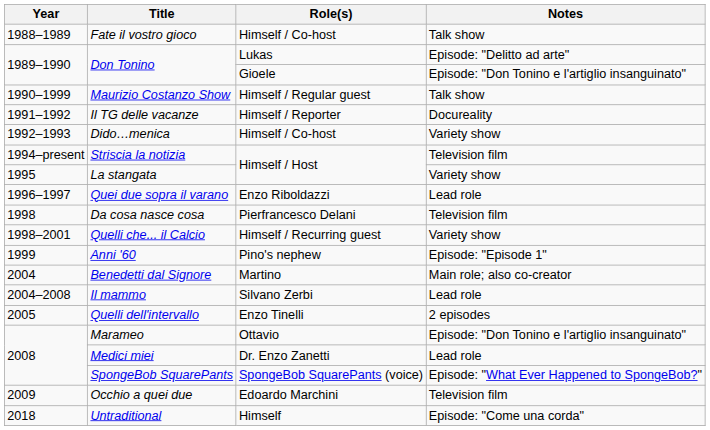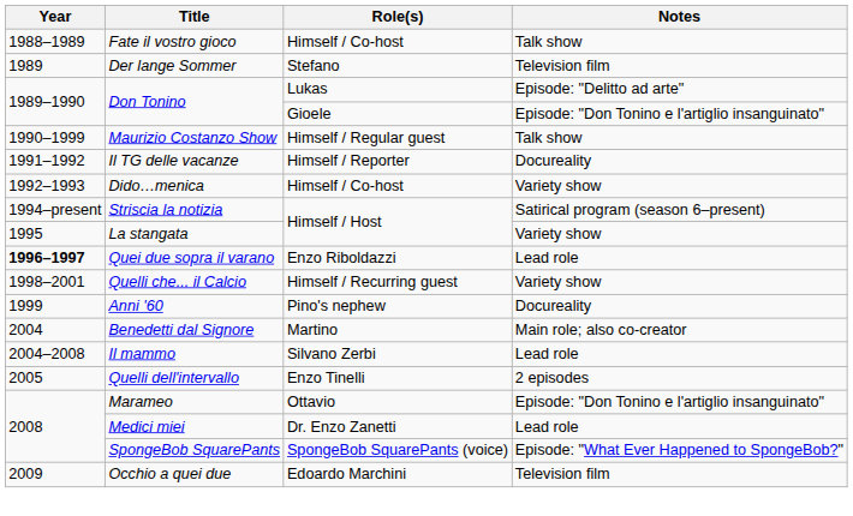+ row: 1989 | Der lange Sommer | Stefano | Television film
Striscia la notizia | Notes: Television film -> Satirical program (season 6–present)
Quei due sopra il varano | Year: normal -> bold
- row: 1998 | Da cosa nasce cosa | Pierfrancesco Delani | Television film
Anni '60 | Notes: Episode: "Episode 1" -> Docureality
- row: 2018 | Untraditional | Himself | Episode: "Come una corda"
